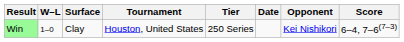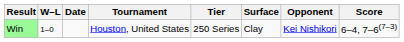columns swapped: Date <-> Surface
